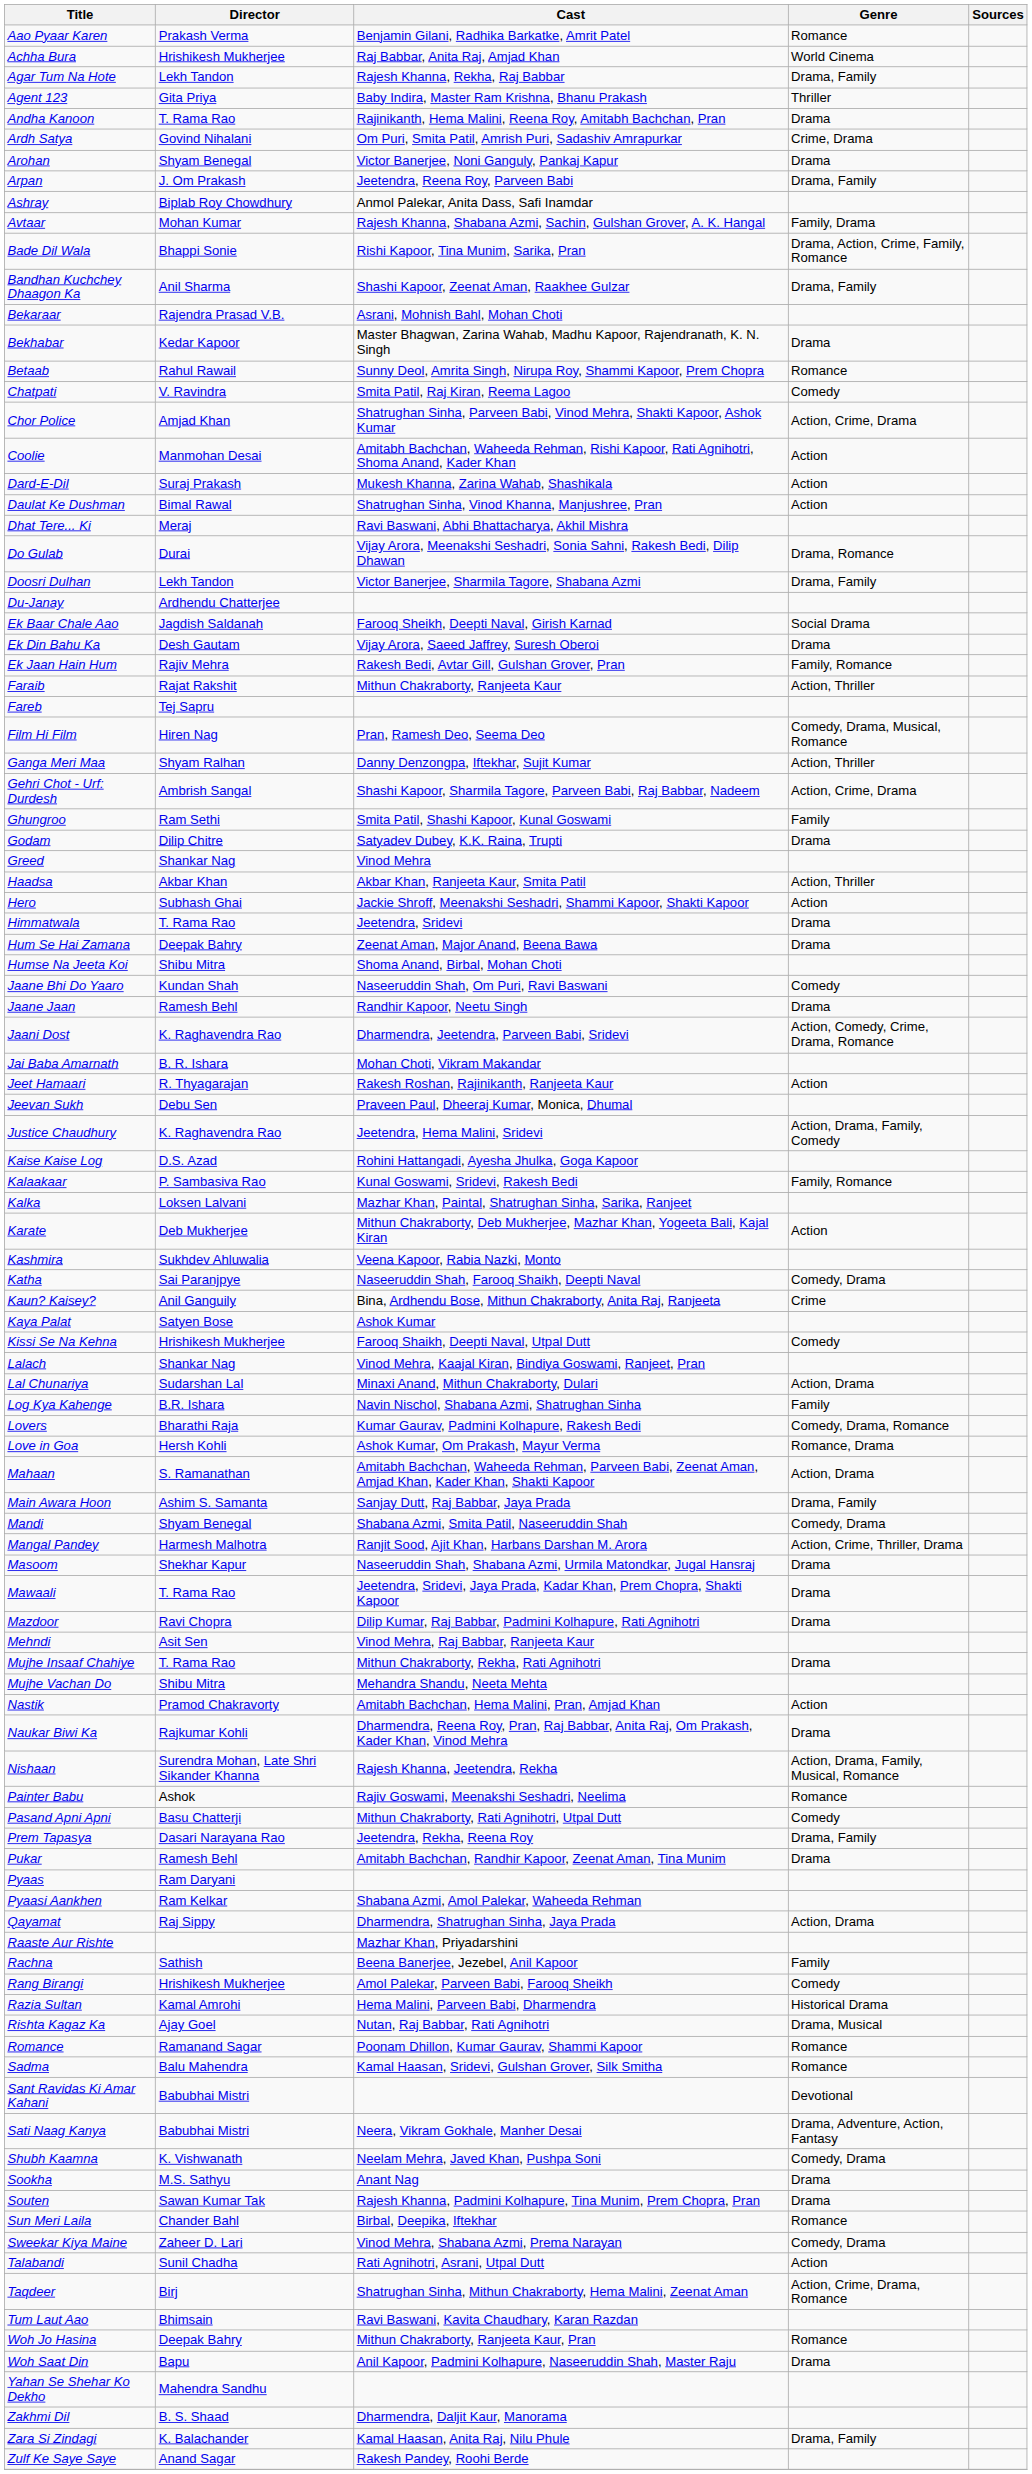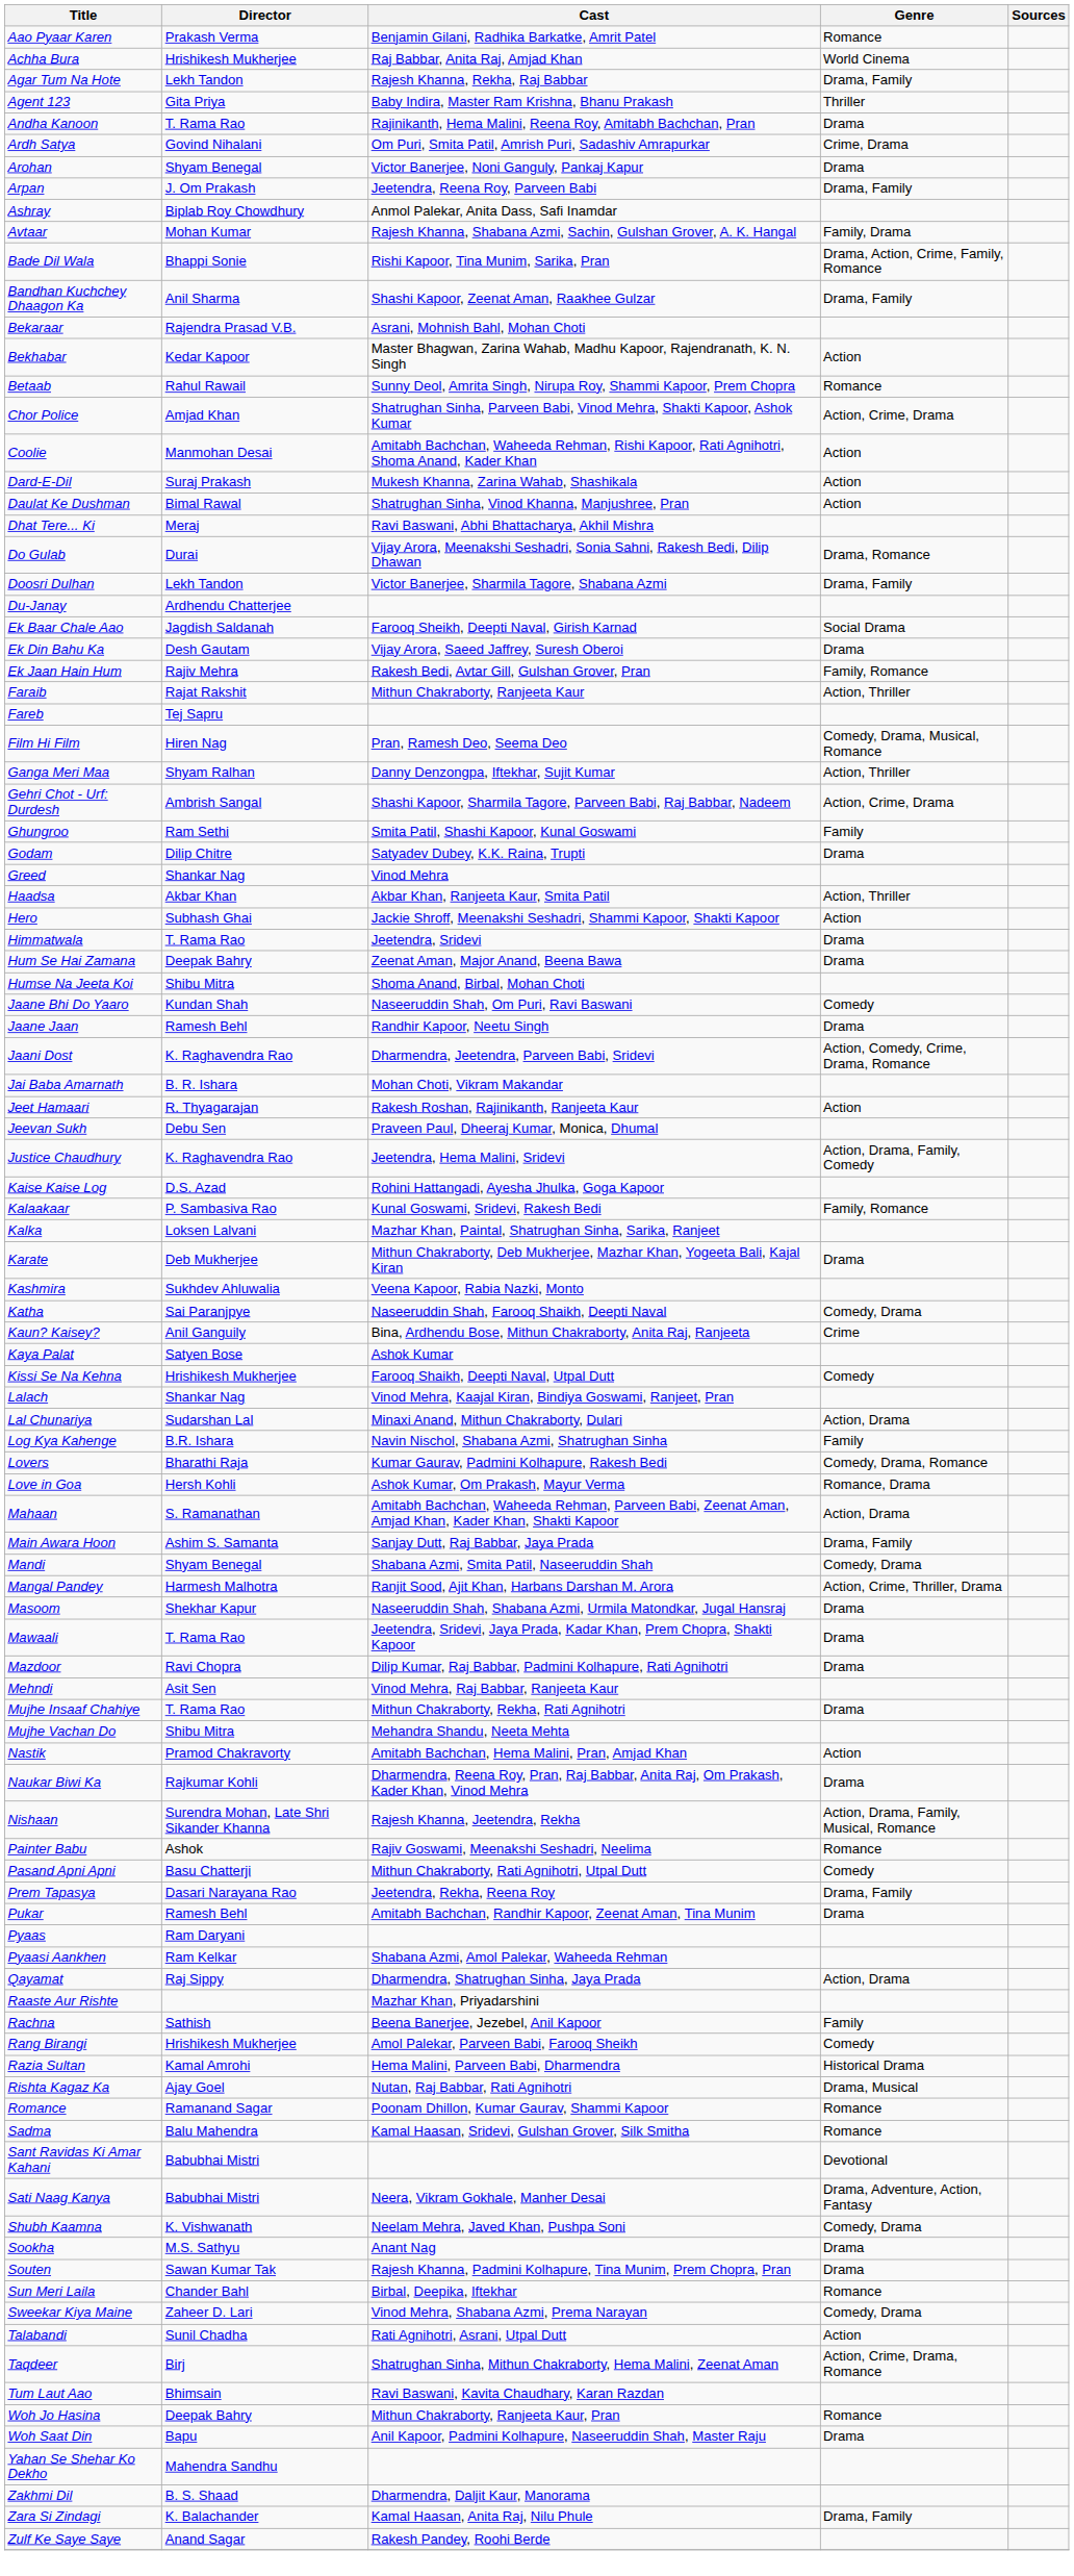Bekhabar | Genre: Drama -> Action
- row: Chatpati | V. Ravindra | Smita Patil, Raj Kiran, Reema Lagoo | Comedy
Karate | Genre: Action -> Drama
